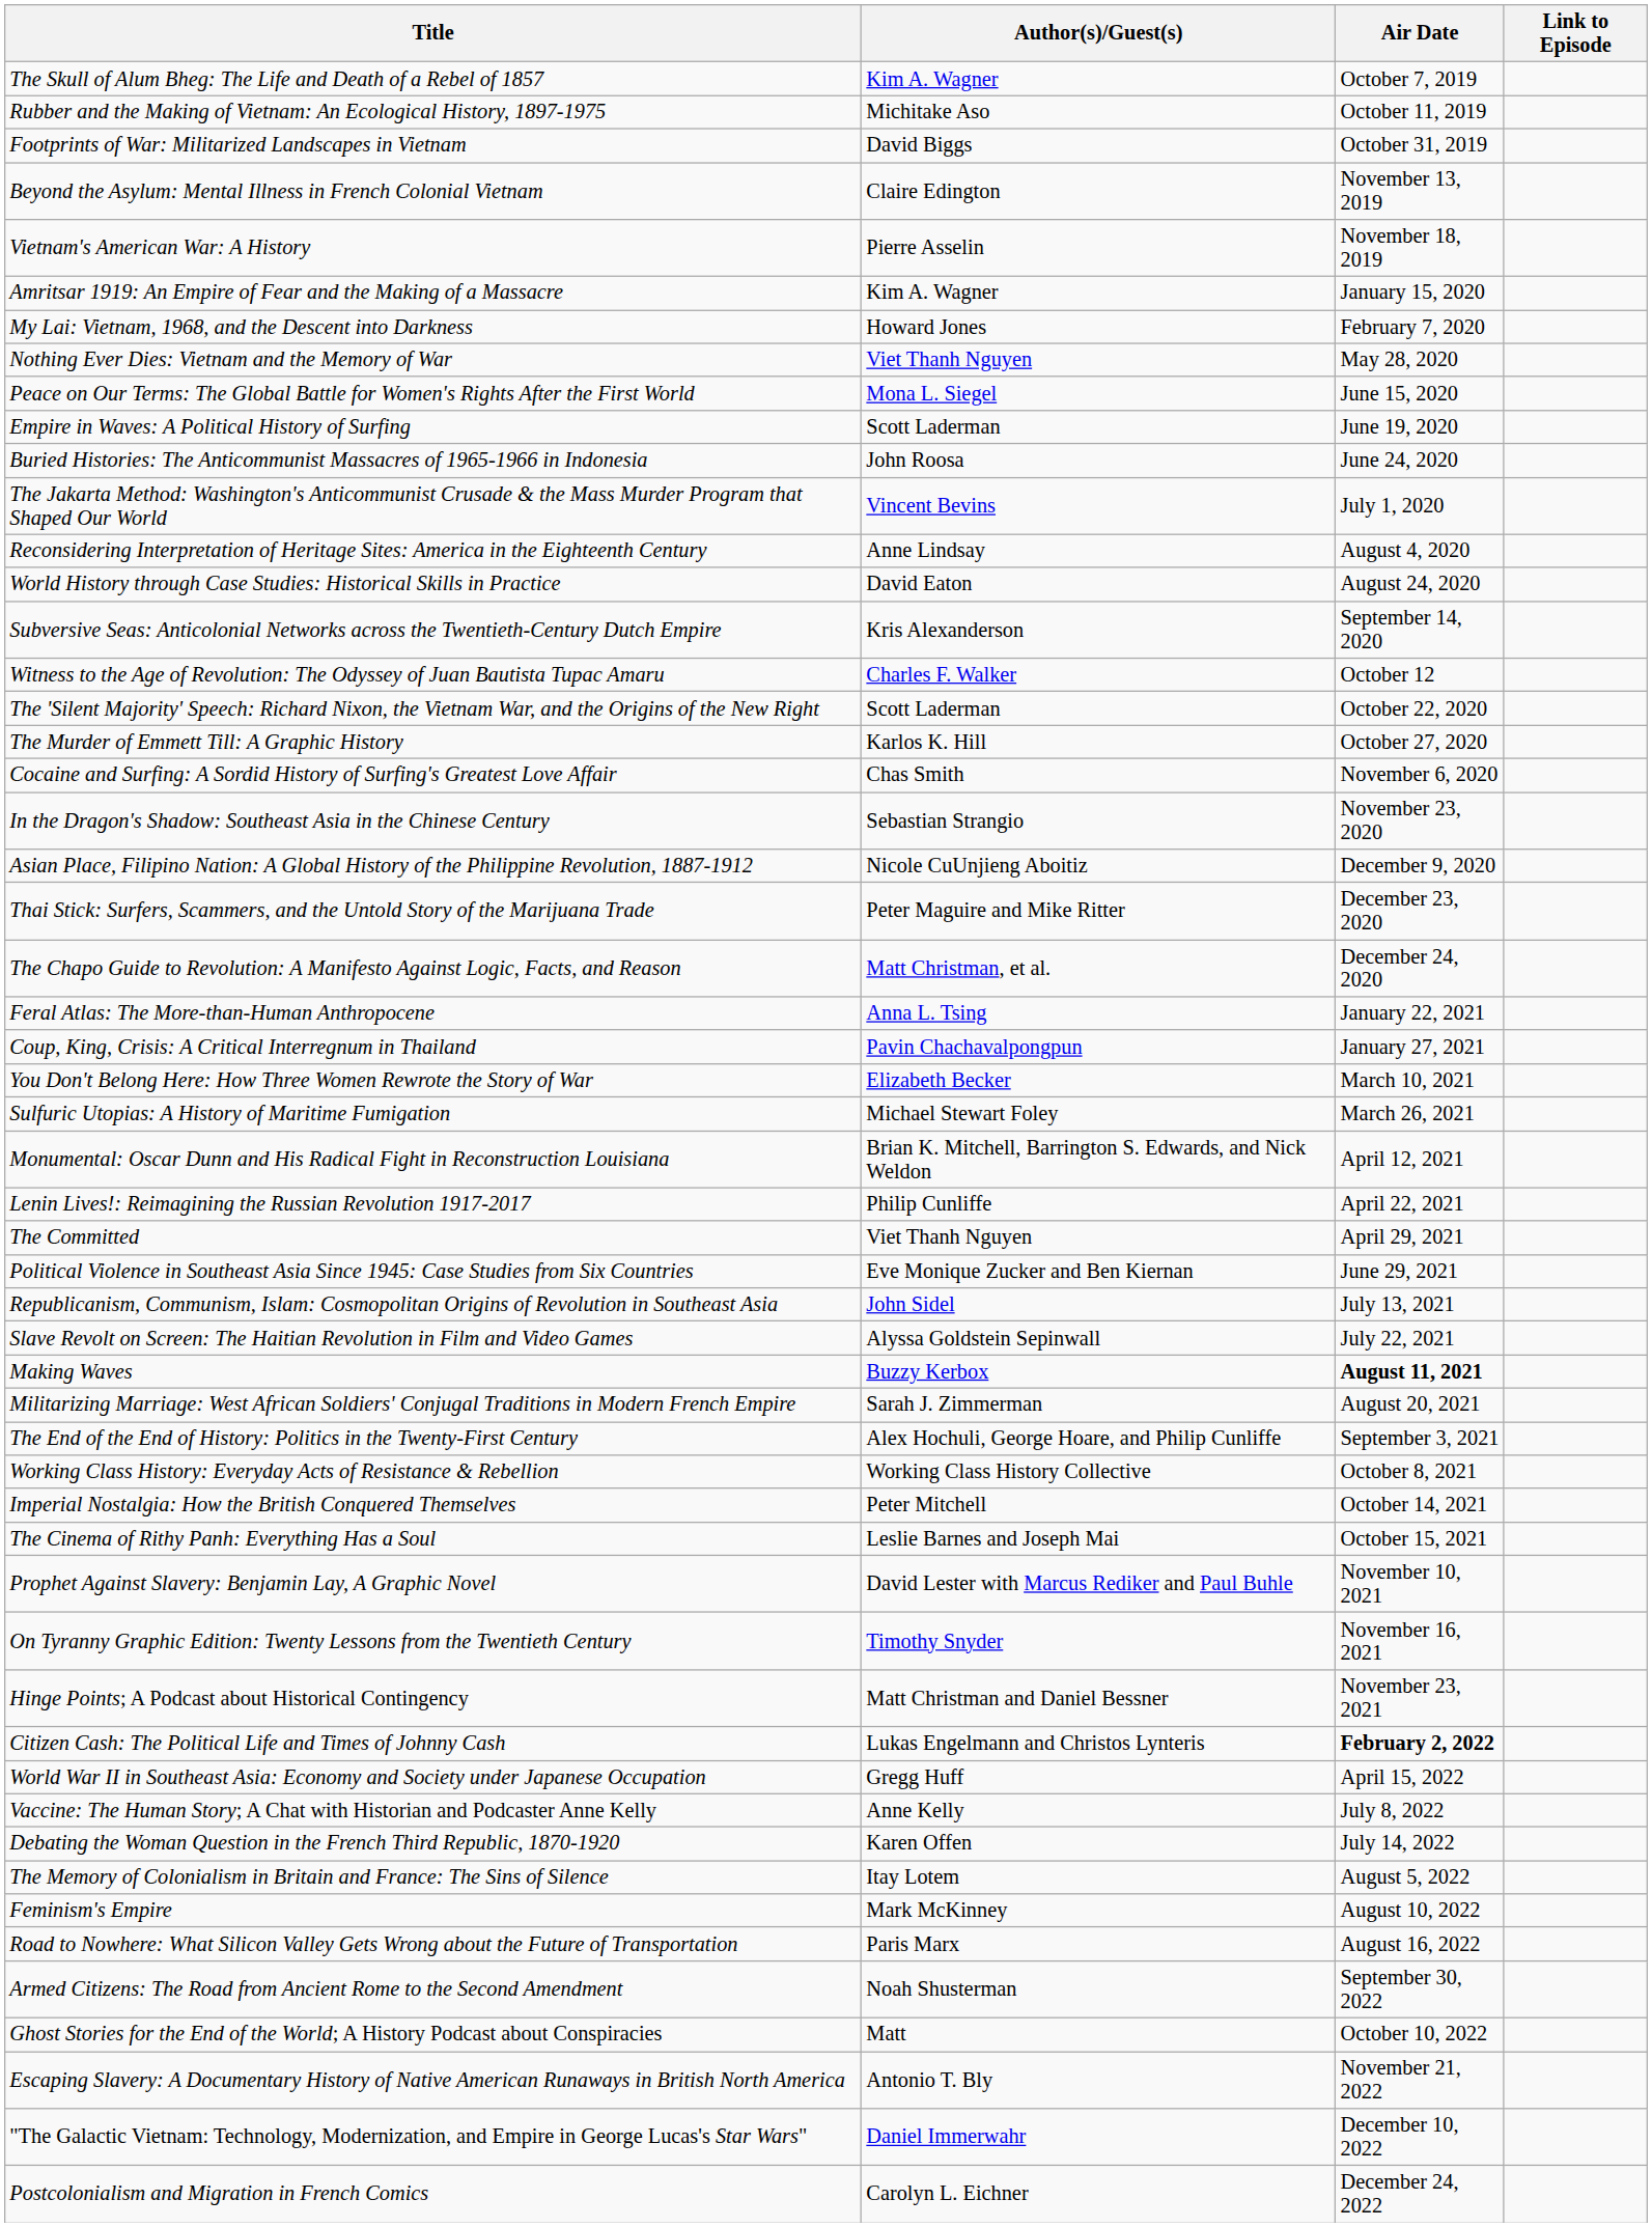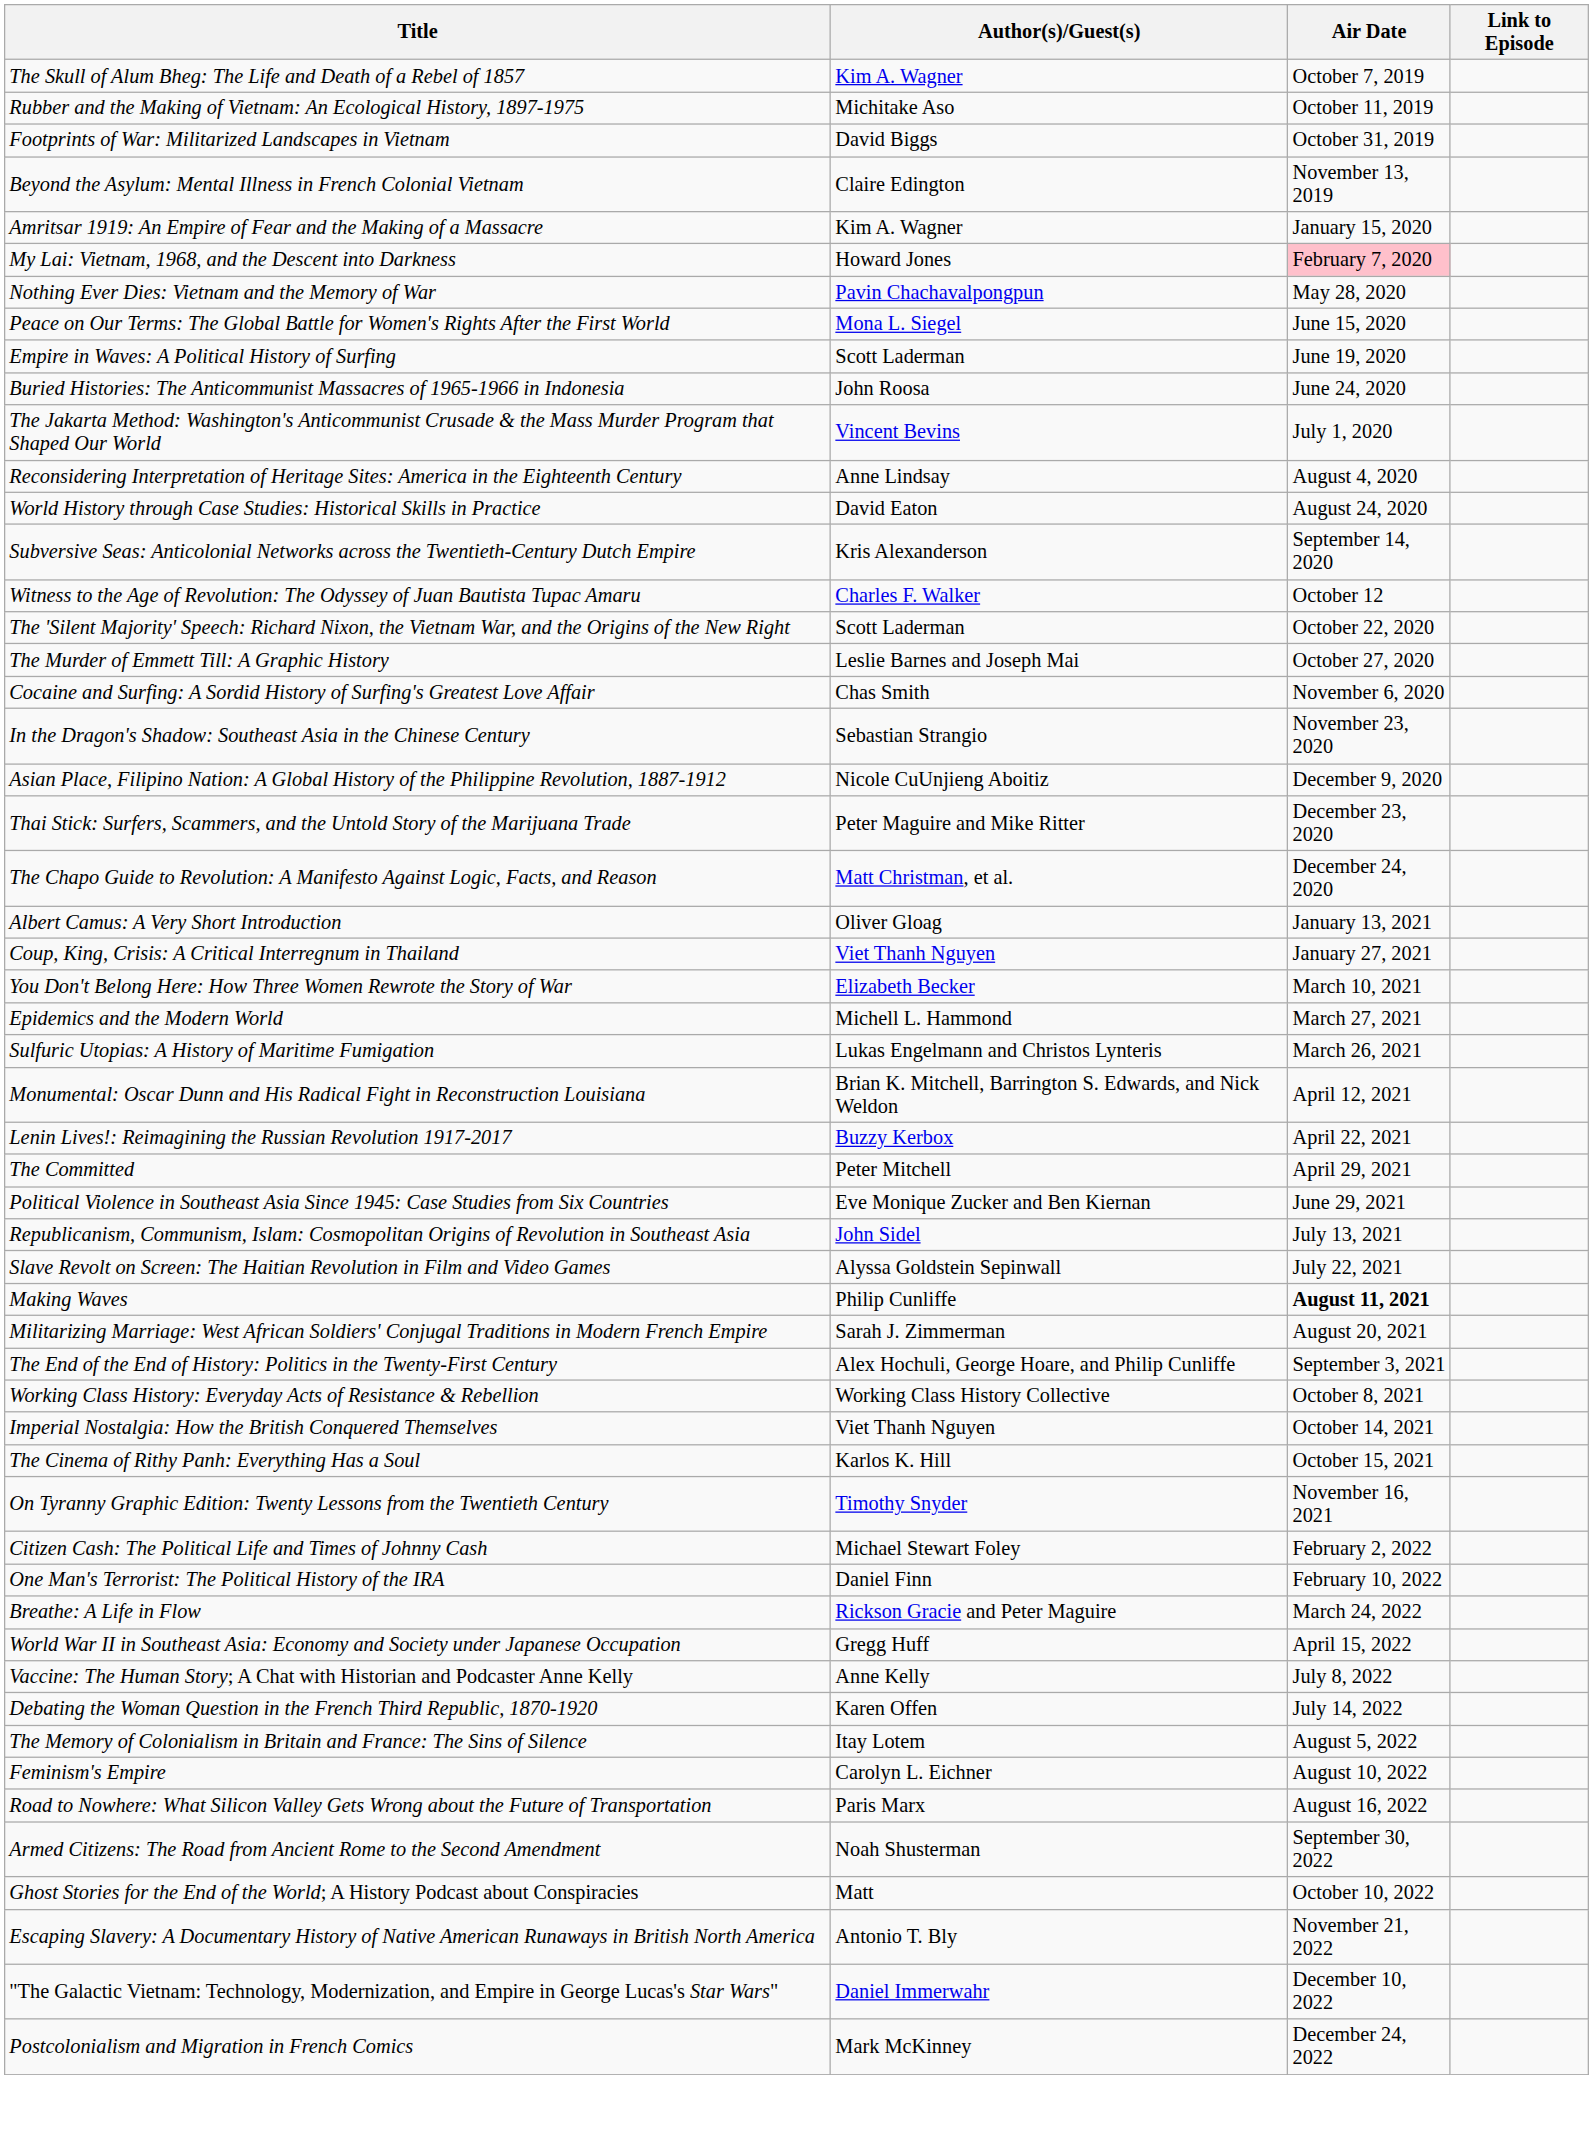- row: Vietnam's American War: A History | Pierre Asselin | November 18, 2019
My Lai: Vietnam, 1968, and the Descent into Darkness | Air Date: no background -> pink background
Nothing Ever Dies: Vietnam and the Memory of War | Author(s)/Guest(s): Viet Thanh Nguyen -> Pavin Chachavalpongpun
The Murder of Emmett Till: A Graphic History | Author(s)/Guest(s): Karlos K. Hill -> Leslie Barnes and Joseph Mai
+ row: Albert Camus: A Very Short Introduction | Oliver Gloag | January 13, 2021
- row: Feral Atlas: The More-than-Human Anthropocene | Anna L. Tsing | January 22, 2021
Coup, King, Crisis: A Critical Interregnum in Thailand | Author(s)/Guest(s): Pavin Chachavalpongpun -> Viet Thanh Nguyen
+ row: Epidemics and the Modern World | Michell L. Hammond | March 27, 2021
Sulfuric Utopias: A History of Maritime Fumigation | Author(s)/Guest(s): Michael Stewart Foley -> Lukas Engelmann and Christos Lynteris
Lenin Lives!: Reimagining the Russian Revolution 1917-2017 | Author(s)/Guest(s): Philip Cunliffe -> Buzzy Kerbox
The Committed | Author(s)/Guest(s): Viet Thanh Nguyen -> Peter Mitchell
Making Waves | Author(s)/Guest(s): Buzzy Kerbox -> Philip Cunliffe
Imperial Nostalgia: How the British Conquered Themselves | Author(s)/Guest(s): Peter Mitchell -> Viet Thanh Nguyen
The Cinema of Rithy Panh: Everything Has a Soul | Author(s)/Guest(s): Leslie Barnes and Joseph Mai -> Karlos K. Hill
- row: Prophet Against Slavery: Benjamin Lay, A Graphic Novel | David Lester with Marcus Rediker and Paul Buhle | November 10, 2021
- row: Hinge Points; A Podcast about Historical Contingency | Matt Christman and Daniel Bessner | November 23, 2021
Citizen Cash: The Political Life and Times of Johnny Cash | Author(s)/Guest(s): Lukas Engelmann and Christos Lynteris -> Michael Stewart Foley
Citizen Cash: The Political Life and Times of Johnny Cash | Air Date: bold -> normal
+ row: One Man's Terrorist: The Political History of the IRA | Daniel Finn | February 10, 2022
+ row: Breathe: A Life in Flow | Rickson Gracie and Peter Maguire | March 24, 2022
Feminism's Empire | Author(s)/Guest(s): Mark McKinney -> Carolyn L. Eichner
Postcolonialism and Migration in French Comics | Author(s)/Guest(s): Carolyn L. Eichner -> Mark McKinney
